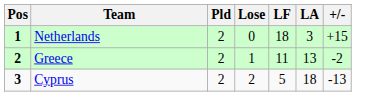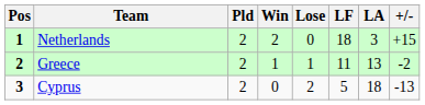+ column: Win | 2 | 1 | 0
